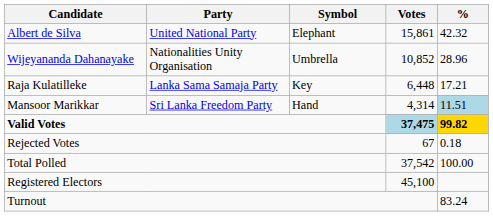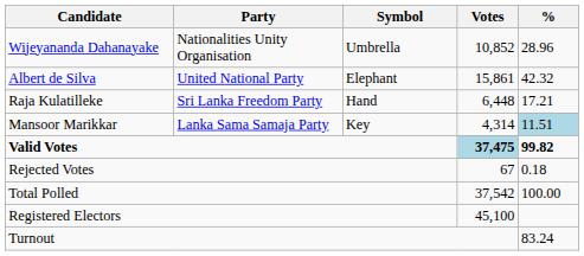rows swapped: Albert de Silva <-> Wijeyananda Dahanayake
Raja Kulatilleke | Party: Lanka Sama Samaja Party -> Sri Lanka Freedom Party
Raja Kulatilleke | Symbol: Key -> Hand
Mansoor Marikkar | Party: Sri Lanka Freedom Party -> Lanka Sama Samaja Party
Mansoor Marikkar | Symbol: Hand -> Key
Valid Votes | %: gold background -> no background
